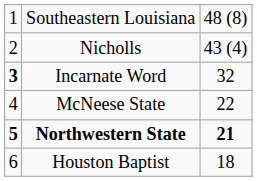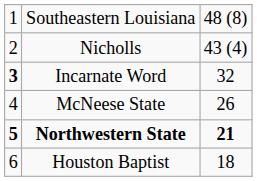McNeese State | column 3: 22 -> 26
